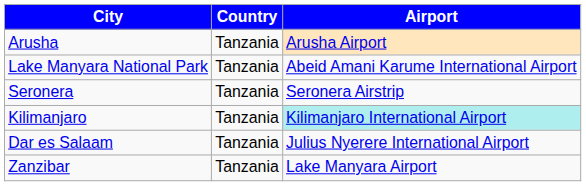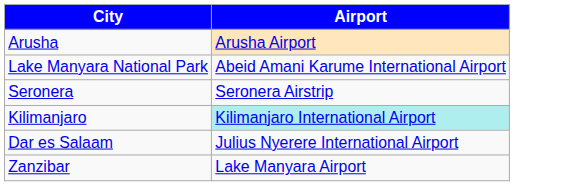- column: Country | Tanzania | Tanzania | Tanzania | Tanzania | Tanzania | Tanzania
